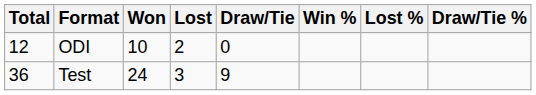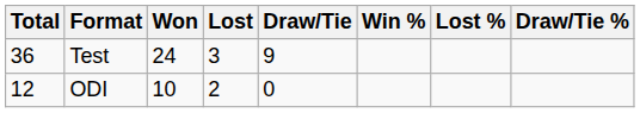rows swapped: Test <-> ODI
